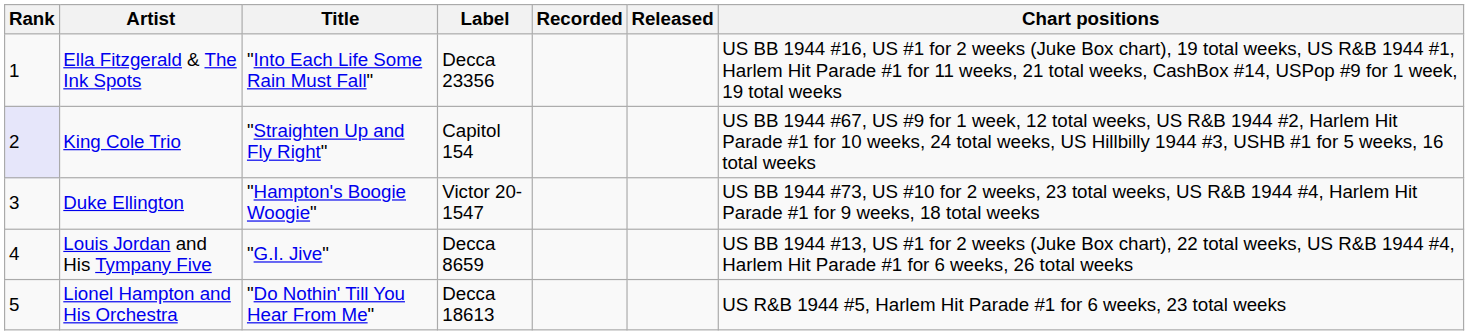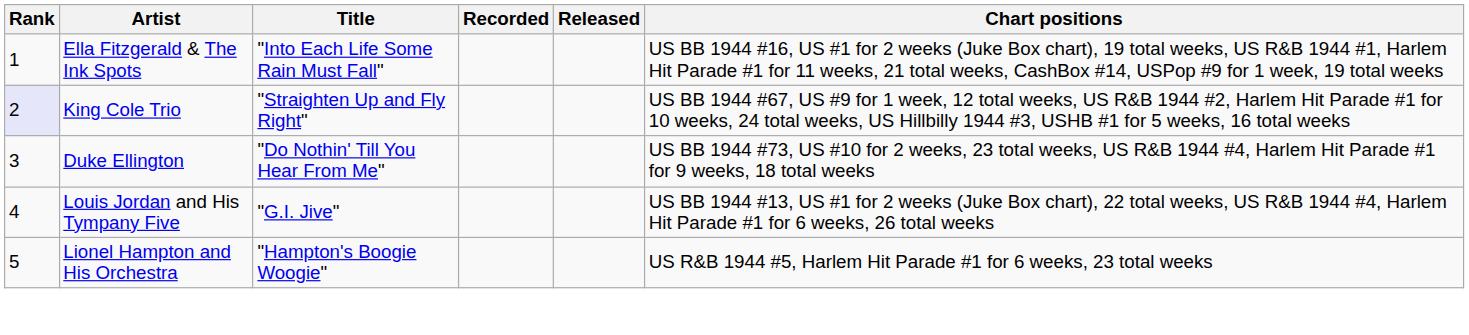- column: Label | Decca 23356 | Capitol 154 | Victor 20-1547 | Decca 8659 | Decca 18613
Duke Ellington | Title: "Hampton's Boogie Woogie" -> "Do Nothin' Till You Hear From Me"
Lionel Hampton and His Orchestra | Title: "Do Nothin' Till You Hear From Me" -> "Hampton's Boogie Woogie"
